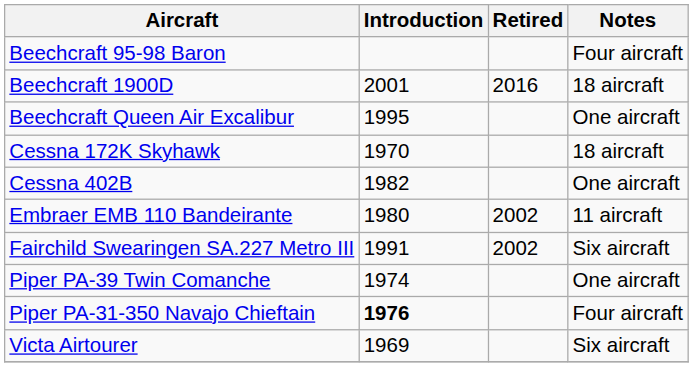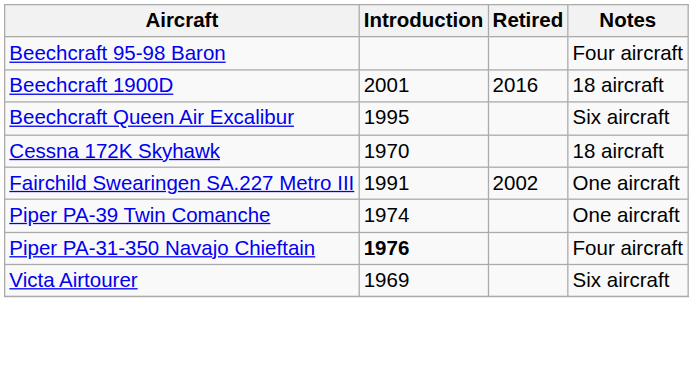Beechcraft Queen Air Excalibur | Notes: One aircraft -> Six aircraft
- row: Cessna 402B | 1982 | One aircraft
- row: Embraer EMB 110 Bandeirante | 1980 | 2002 | 11 aircraft
Fairchild Swearingen SA.227 Metro III | Notes: Six aircraft -> One aircraft
